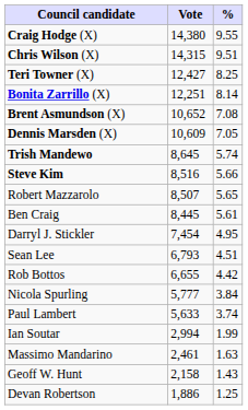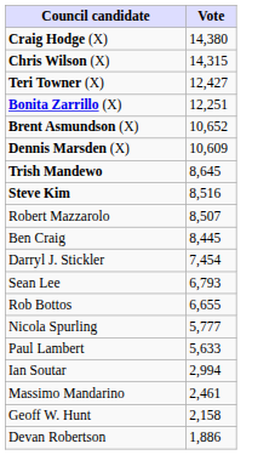- column: % | 9.55 | 9.51 | 8.25 | 8.14 | 7.08 | 7.05 | 5.74 | 5.66 | 5.65 | 5.61 | 4.95 | 4.51 | 4.42 | 3.84 | 3.74 | 1.99 | 1.63 | 1.43 | 1.25
